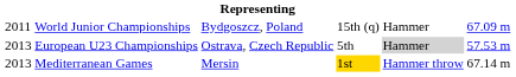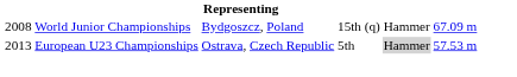World Junior Championships | column 1: 2011 -> 2008
- row: 2013 | Mediterranean Games | Mersin | 1st | Hammer throw | 67.14 m
